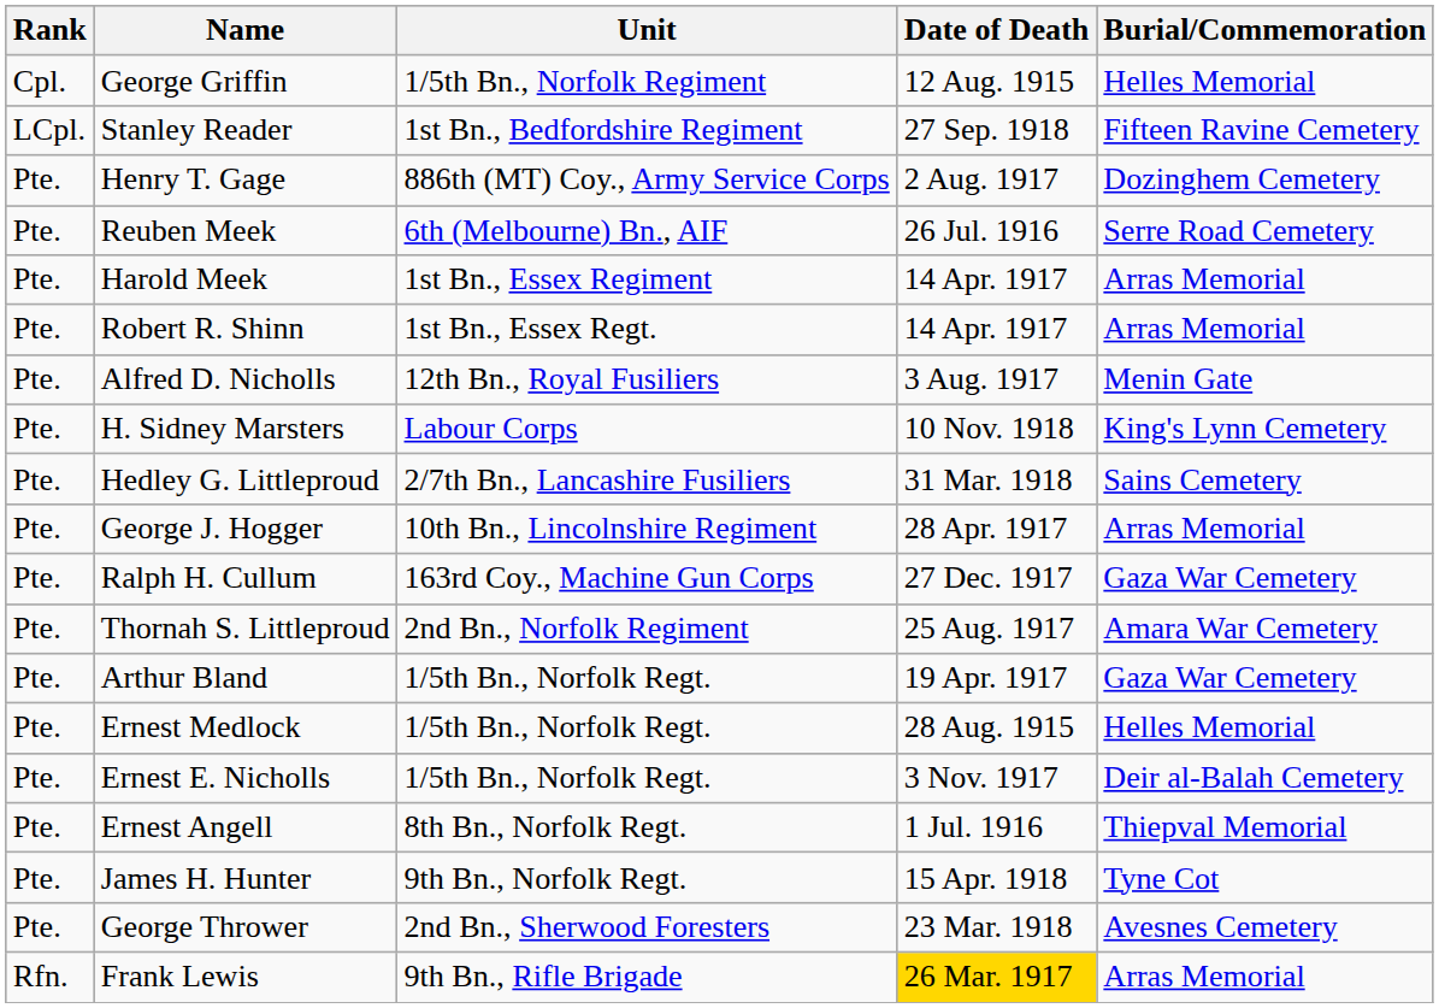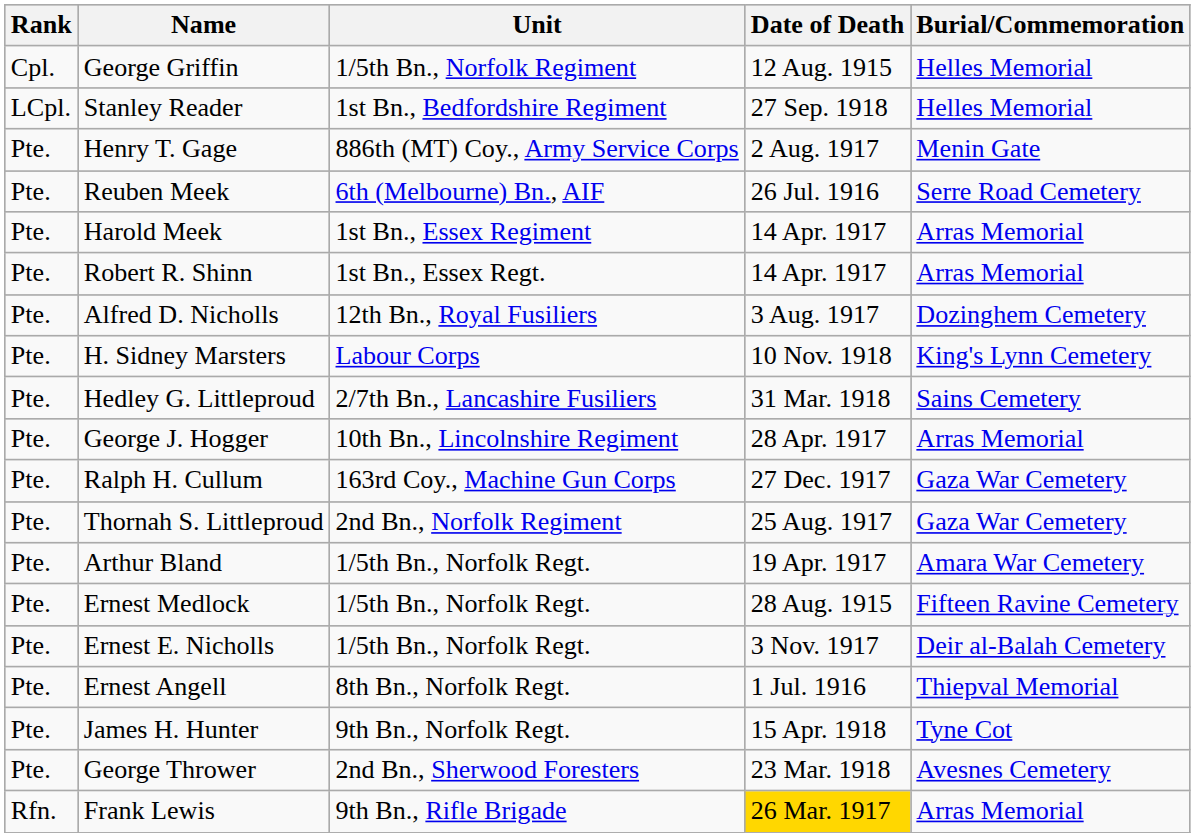Stanley Reader | Burial/Commemoration: Fifteen Ravine Cemetery -> Helles Memorial
Henry T. Gage | Burial/Commemoration: Dozinghem Cemetery -> Menin Gate
Alfred D. Nicholls | Burial/Commemoration: Menin Gate -> Dozinghem Cemetery
Thornah S. Littleproud | Burial/Commemoration: Amara War Cemetery -> Gaza War Cemetery
Arthur Bland | Burial/Commemoration: Gaza War Cemetery -> Amara War Cemetery
Ernest Medlock | Burial/Commemoration: Helles Memorial -> Fifteen Ravine Cemetery
